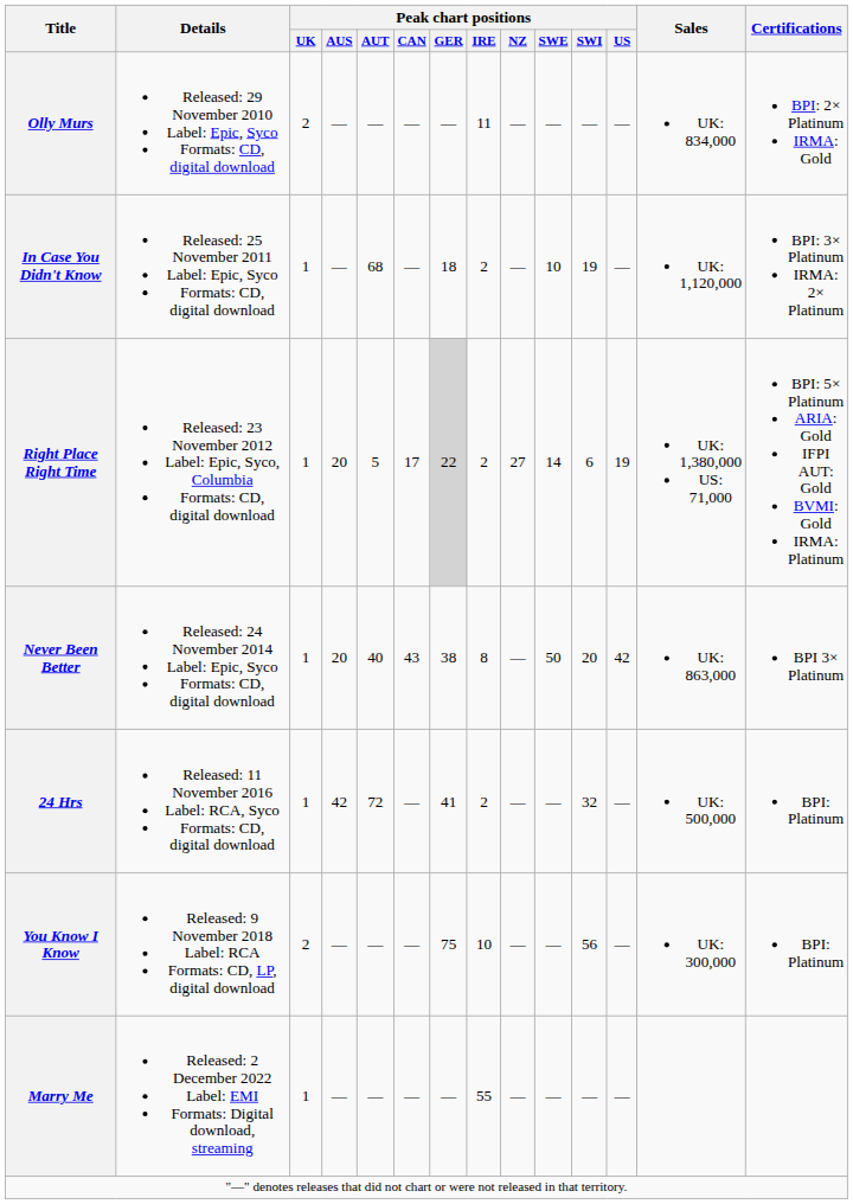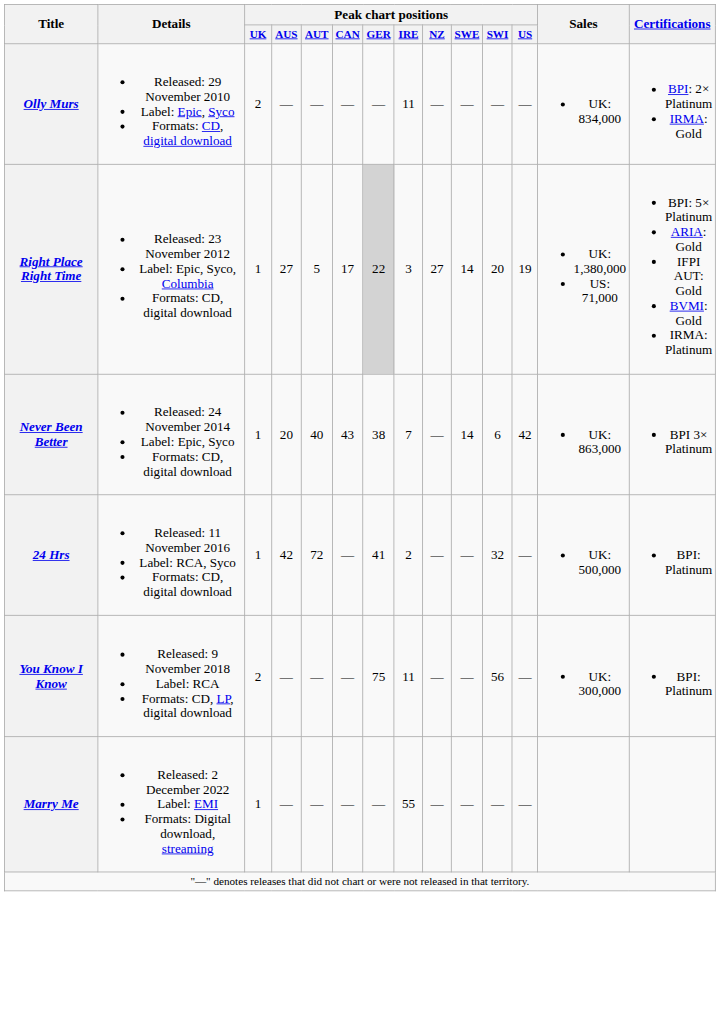- row: In Case You Didn't Know | Released: 25 November 2011 Label: Epic, Syco Formats: CD, digital download | 1 | — | 68 | — | 18 | 2 | — | 10 | 19 | — | UK: 1,120,000 | BPI: 3× Platinum IRMA: 2× Platinum
Right Place Right Time | Peak chart positions / AUS: 20 -> 27
Right Place Right Time | Peak chart positions / IRE: 2 -> 3
Right Place Right Time | Peak chart positions / SWI: 6 -> 20
Never Been Better | Peak chart positions / IRE: 8 -> 7
Never Been Better | Peak chart positions / SWE: 50 -> 14
Never Been Better | Peak chart positions / SWI: 20 -> 6
You Know I Know | Peak chart positions / IRE: 10 -> 11
